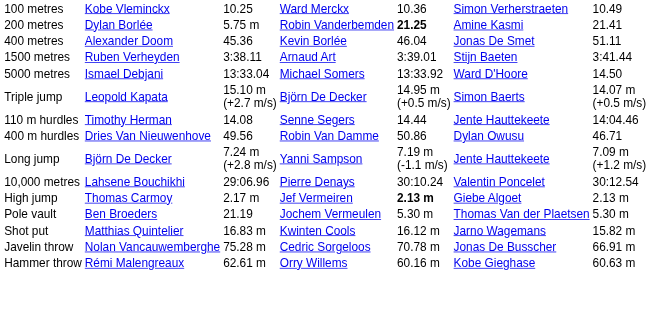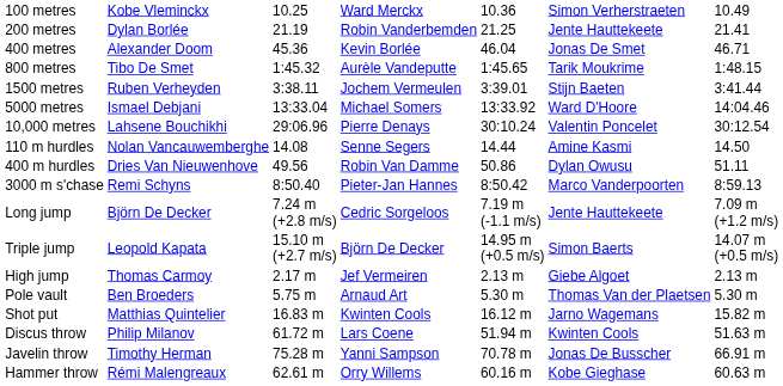200 metres | column 3: 5.75 m -> 21.19
200 metres | column 5: bold -> normal
200 metres | column 6: Amine Kasmi -> Jente Hauttekeete
400 metres | column 7: 51.11 -> 46.71
+ row: 800 metres | Tibo De Smet | 1:45.32 | Aurèle Vandeputte | 1:45.65 | Tarik Moukrime | 1:48.15
1500 metres | column 4: Arnaud Art -> Jochem Vermeulen
5000 metres | column 7: 14.50 -> 14:04.46
rows swapped: 10,000 metres <-> Triple jump
110 m hurdles | column 2: Timothy Herman -> Nolan Vancauwemberghe
110 m hurdles | column 6: Jente Hauttekeete -> Amine Kasmi
110 m hurdles | column 7: 14:04.46 -> 14.50
400 m hurdles | column 7: 46.71 -> 51.11
+ row: 3000 m s'chase | Remi Schyns | 8:50.40 | Pieter-Jan Hannes | 8:50.42 | Marco Vanderpoorten | 8:59.13
Long jump | column 4: Yanni Sampson -> Cedric Sorgeloos
High jump | column 5: bold -> normal
Pole vault | column 3: 21.19 -> 5.75 m
Pole vault | column 4: Jochem Vermeulen -> Arnaud Art
+ row: Discus throw | Philip Milanov | 61.72 m | Lars Coene | 51.94 m | Kwinten Cools | 51.63 m
Javelin throw | column 2: Nolan Vancauwemberghe -> Timothy Herman
Javelin throw | column 4: Cedric Sorgeloos -> Yanni Sampson
